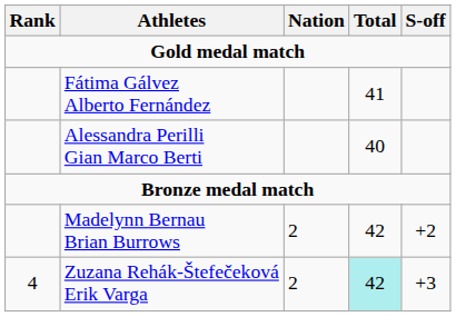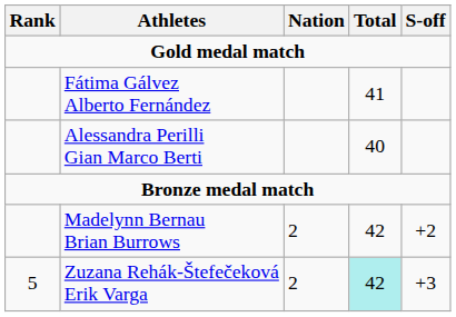Zuzana Rehák-Štefečeková Erik Varga | Rank: 4 -> 5
